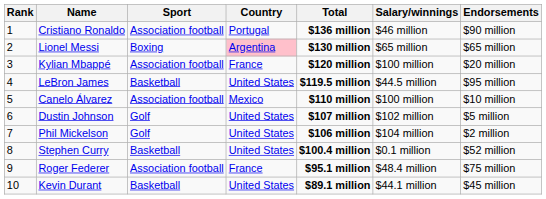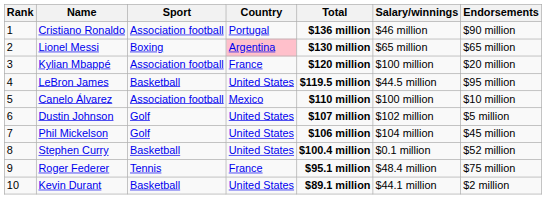Phil Mickelson | Endorsements: $2 million -> $45 million
Roger Federer | Sport: Association football -> Tennis
Kevin Durant | Endorsements: $45 million -> $2 million
